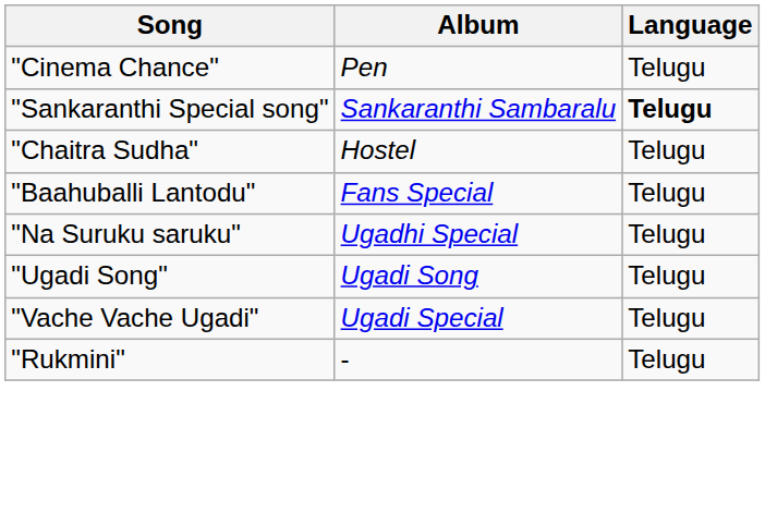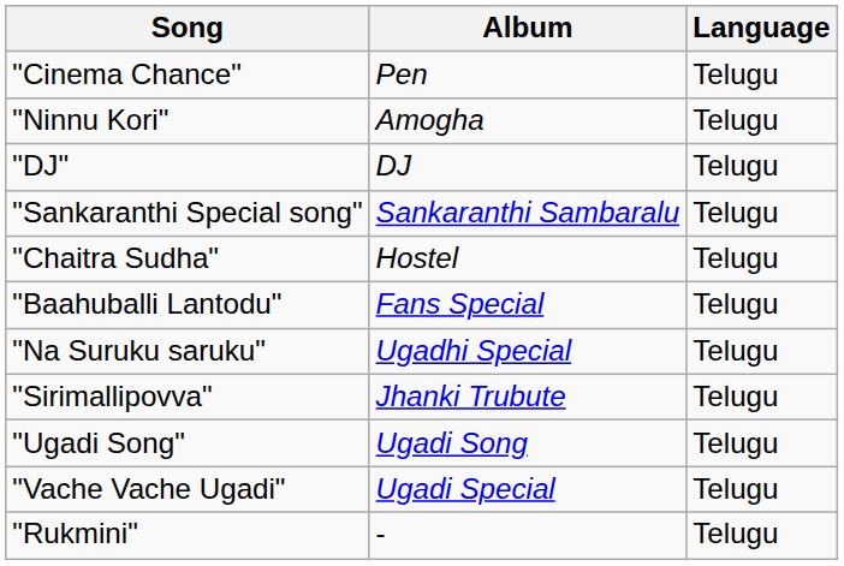+ row: "Ninnu Kori" | Amogha | Telugu
+ row: "DJ" | DJ | Telugu
"Sankaranthi Special song" | Language: bold -> normal
+ row: "Sirimallipovva" | Jhanki Trubute | Telugu
